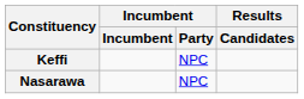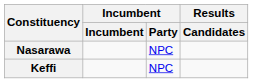rows swapped: Keffi <-> Nasarawa
